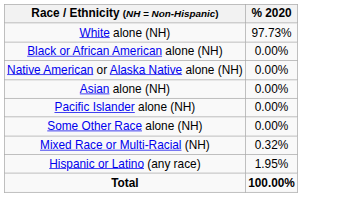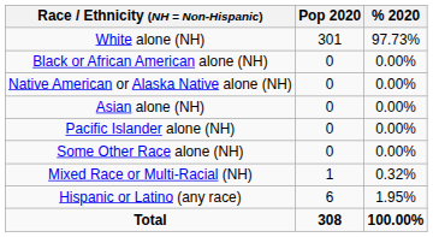+ column: Pop 2020 | 301 | 0 | 0 | 0 | 0 | 0 | 1 | 6 | 308
